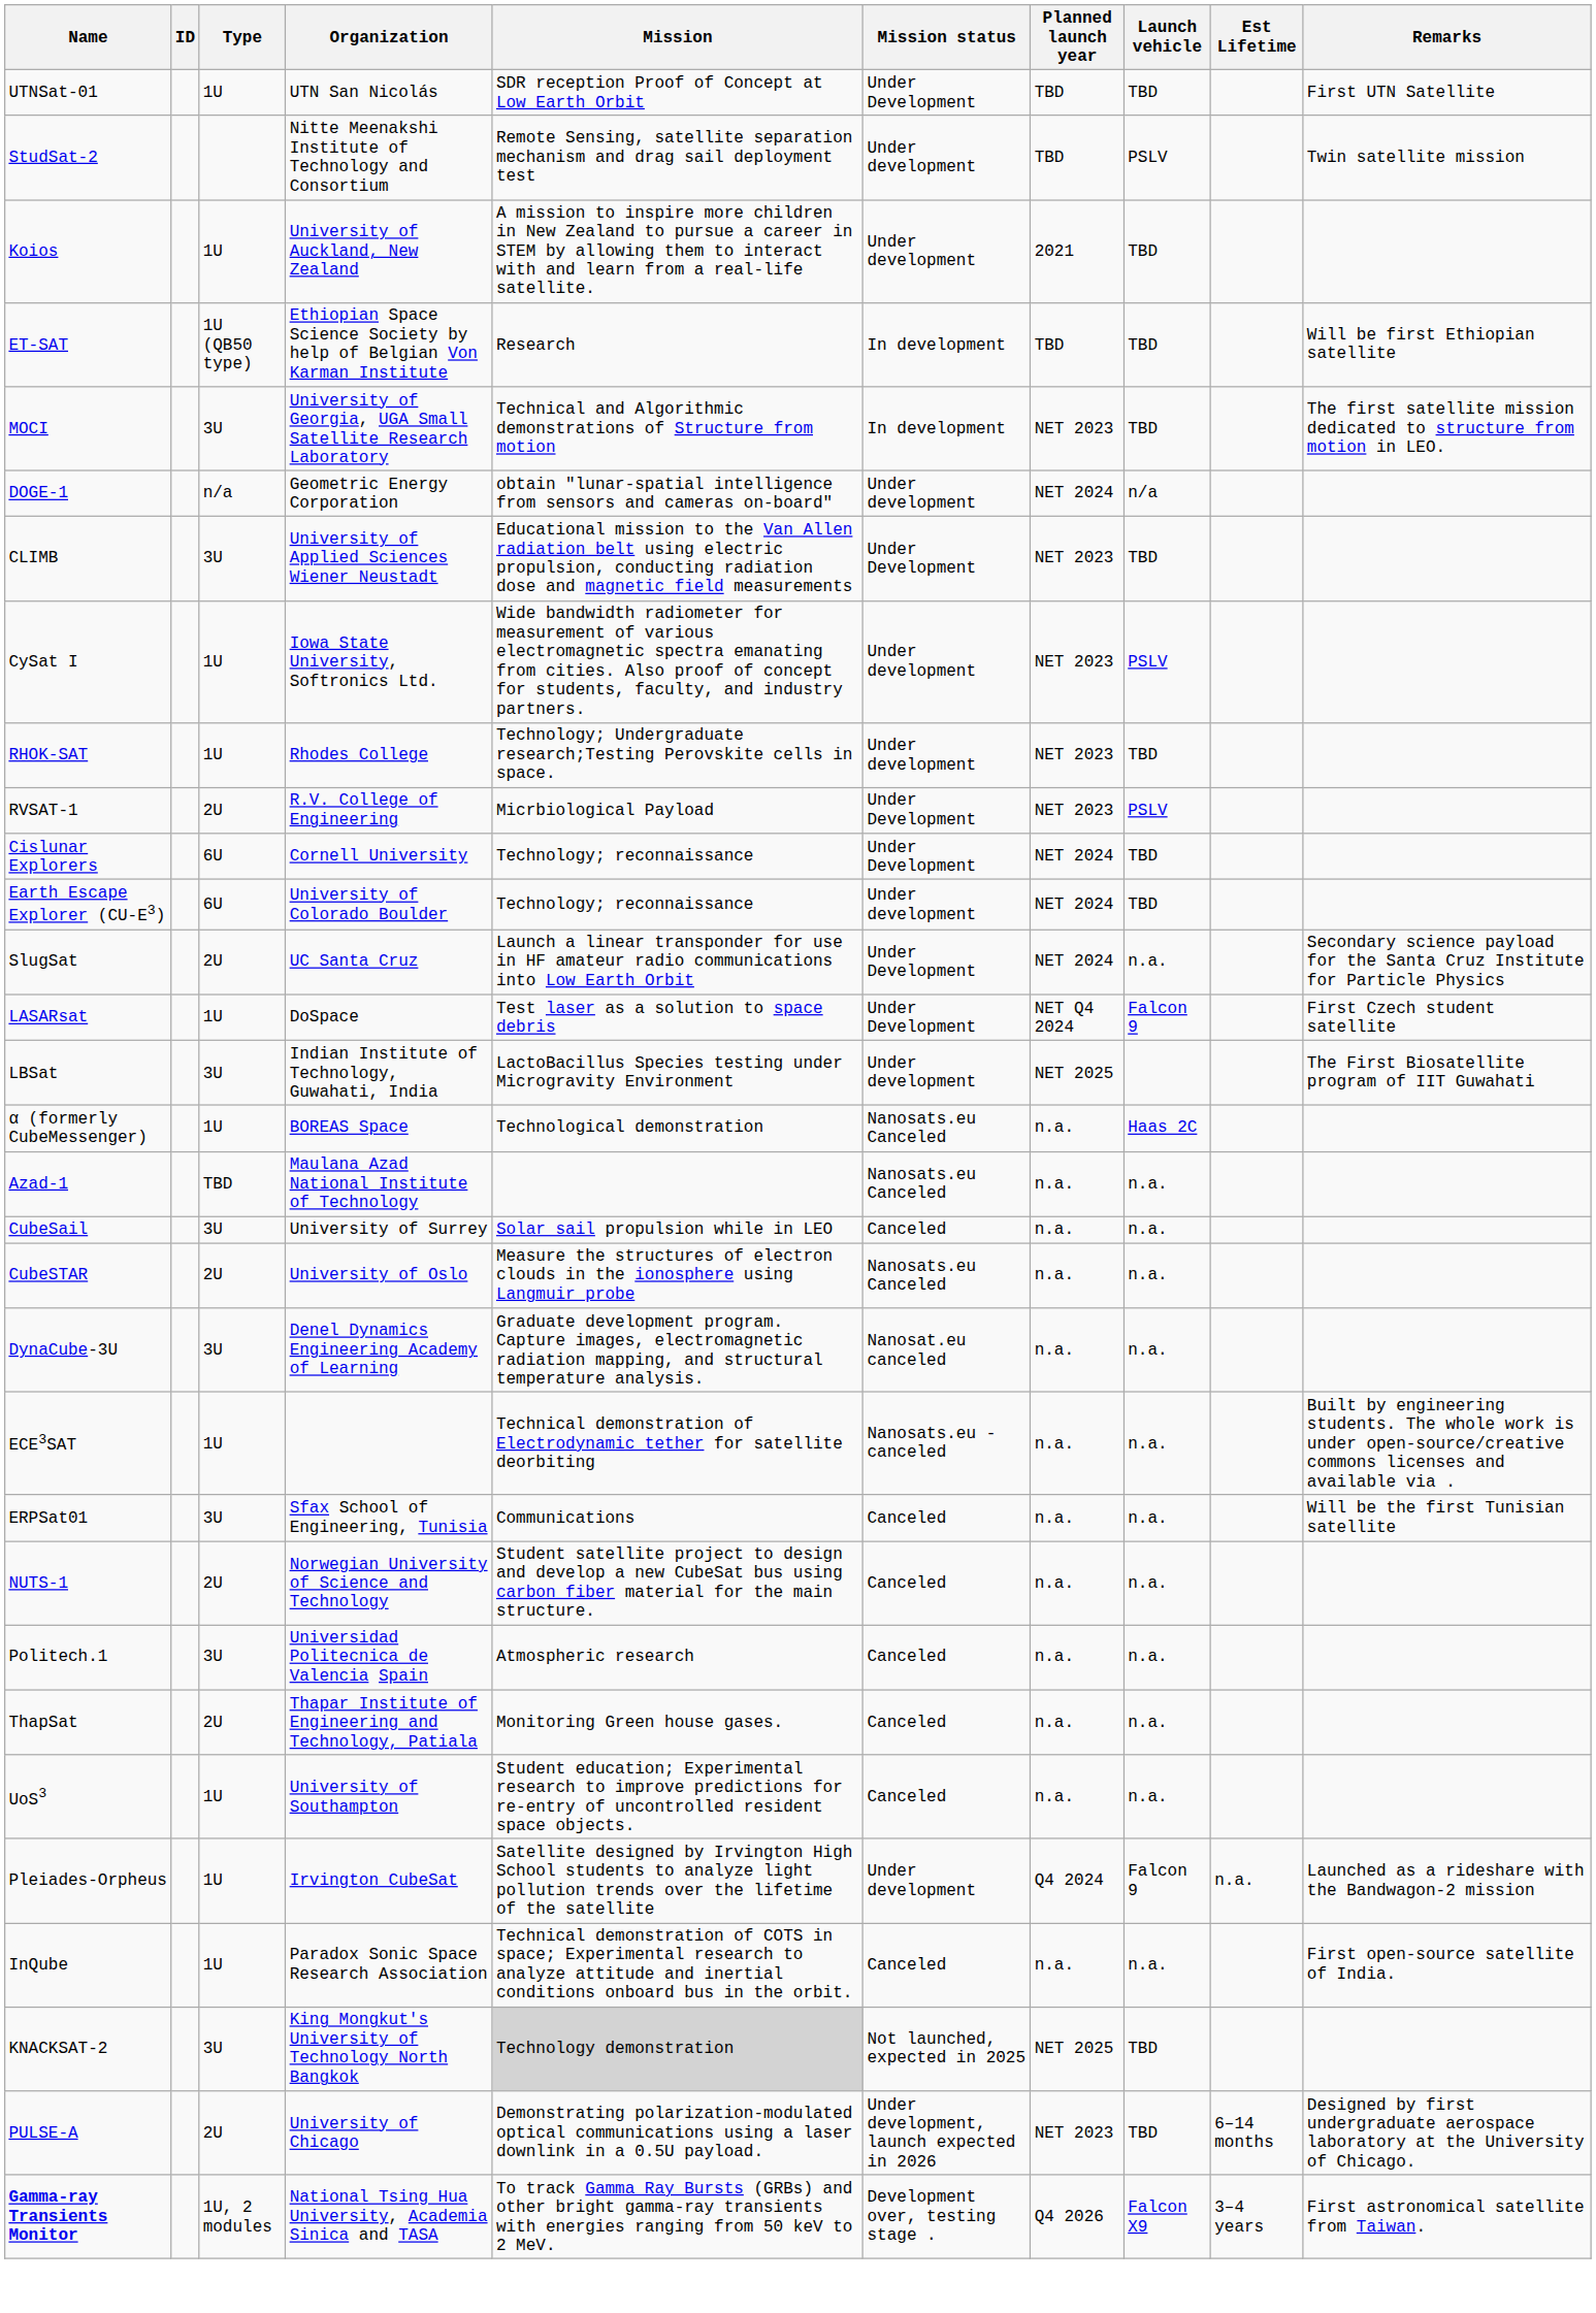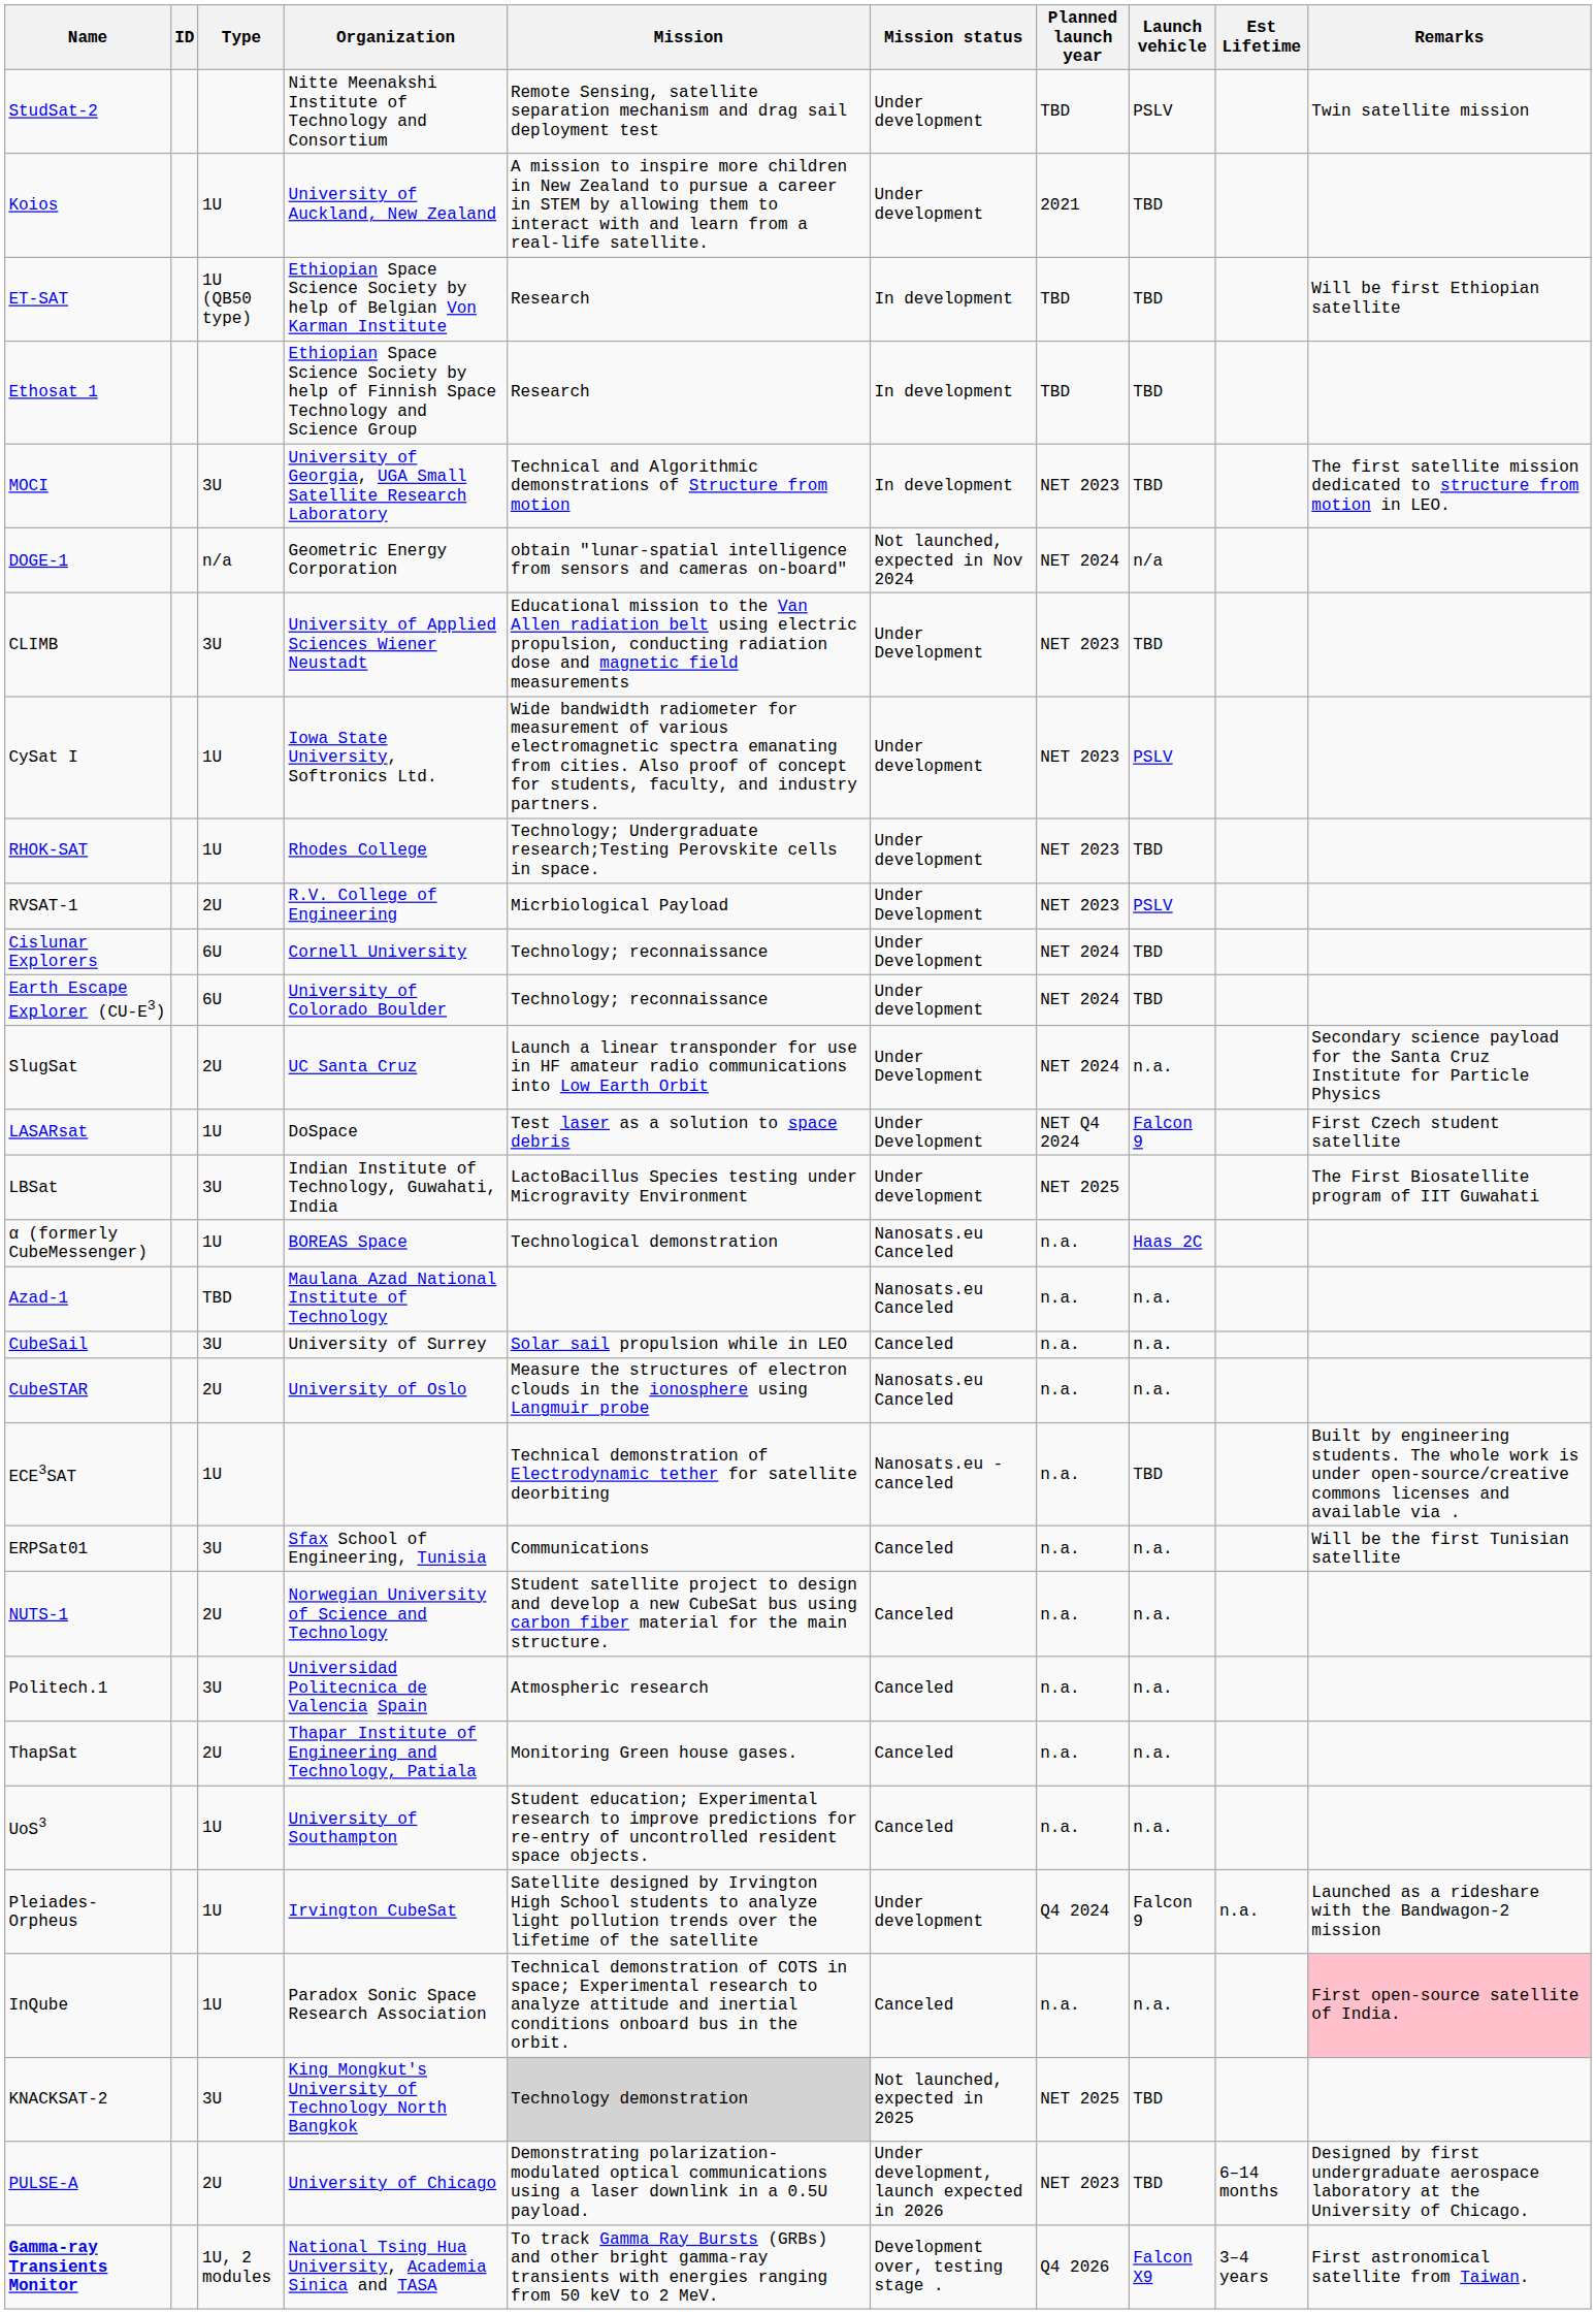- row: UTNSat-01 | 1U | UTN San Nicolás | SDR reception Proof of Concept at Low Earth Orbit | Under Development | TBD | TBD | First UTN Satellite
+ row: Ethosat 1 | Ethiopian Space Science Society by help of Finnish Space Technology and Science Group | Research | In development | TBD | TBD
DOGE-1 | Mission status: Under development -> Not launched, expected in Nov 2024
- row: DynaCube-3U | 3U | Denel Dynamics Engineering Academy of Learning | Graduate development program. Capture images, electromagnetic radiation mapping, and structural temperature analysis. | Nanosat.eu canceled | n.a. | n.a.
ECE3SAT | Launch vehicle: n.a. -> TBD
InQube | Remarks: no background -> pink background
